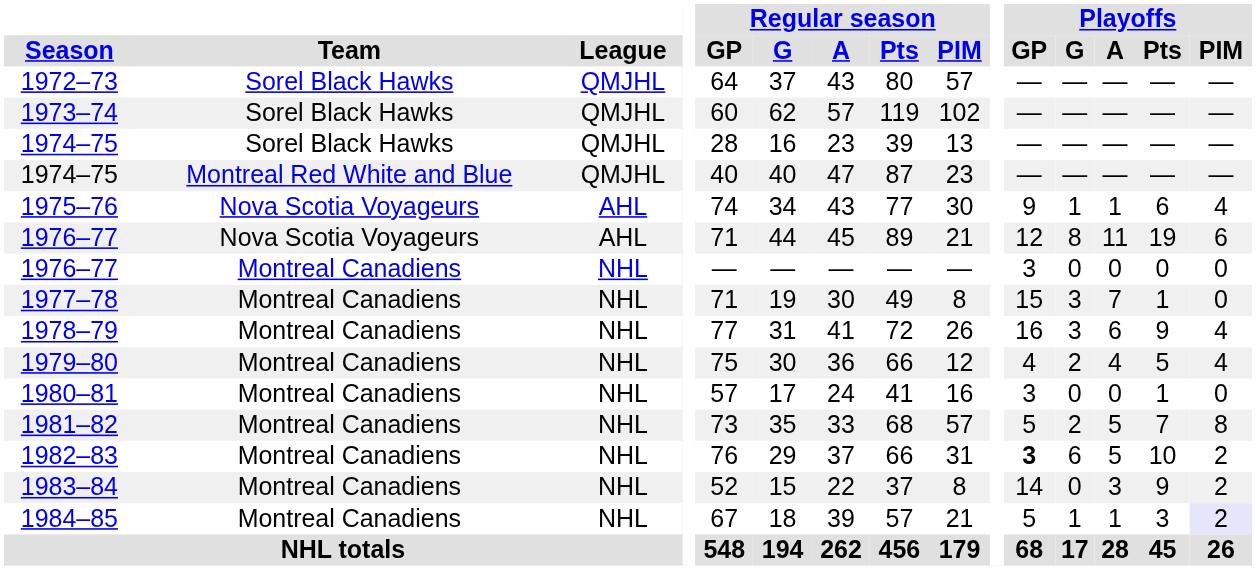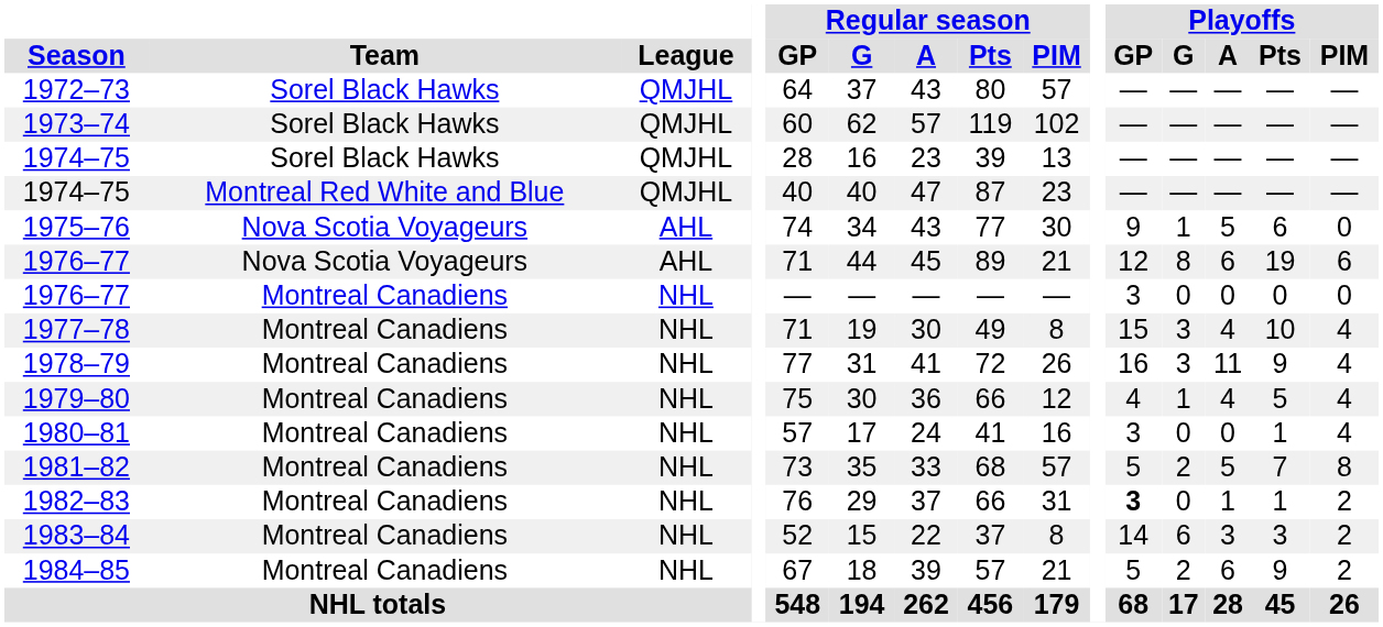1975–76 | Playoffs / A: 1 -> 5
1975–76 | Playoffs / PIM: 4 -> 0
1976–77 / Nova Scotia Voyageurs | Playoffs / A: 11 -> 6
1977–78 | Playoffs / A: 7 -> 4
1977–78 | Playoffs / Pts: 1 -> 10
1977–78 | Playoffs / PIM: 0 -> 4
1978–79 | Playoffs / A: 6 -> 11
1979–80 | Playoffs / G: 2 -> 1
1980–81 | Playoffs / PIM: 0 -> 4
1982–83 | Playoffs / G: 6 -> 0
1982–83 | Playoffs / A: 5 -> 1
1982–83 | Playoffs / Pts: 10 -> 1
1983–84 | Playoffs / G: 0 -> 6
1983–84 | Playoffs / Pts: 9 -> 3
1984–85 | Playoffs / G: 1 -> 2
1984–85 | Playoffs / A: 1 -> 6
1984–85 | Playoffs / Pts: 3 -> 9
1984–85 | Playoffs / PIM: lavender background -> no background
